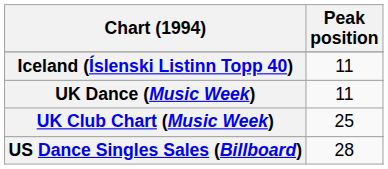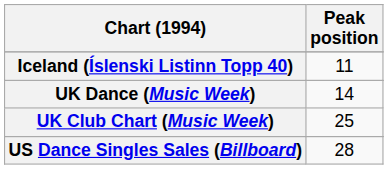UK Dance (Music Week) | Peak position: 11 -> 14
